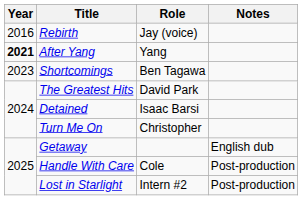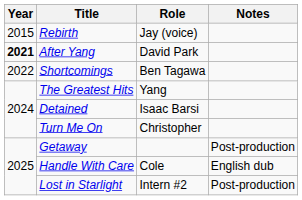Rebirth | Year: 2016 -> 2015
After Yang | Role: Yang -> David Park
Shortcomings | Year: 2023 -> 2022
The Greatest Hits | Role: David Park -> Yang
Getaway | Notes: English dub -> Post-production
Handle With Care | Notes: Post-production -> English dub
